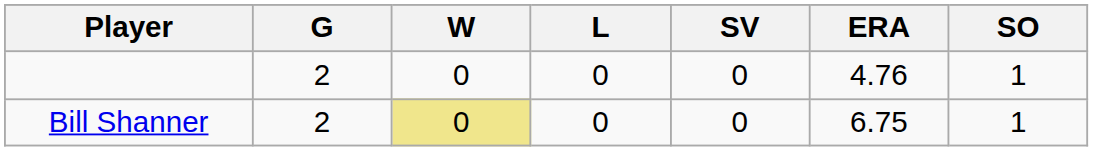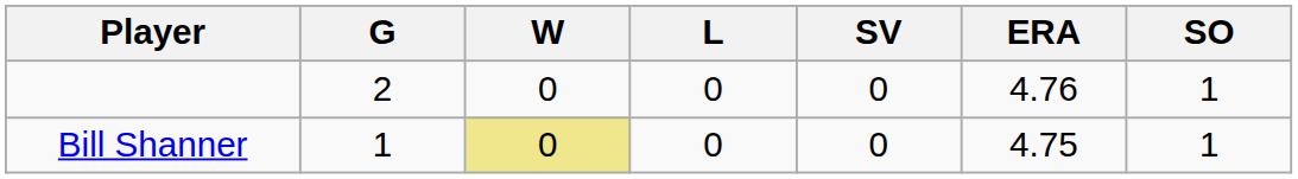Bill Shanner | G: 2 -> 1
Bill Shanner | ERA: 6.75 -> 4.75
